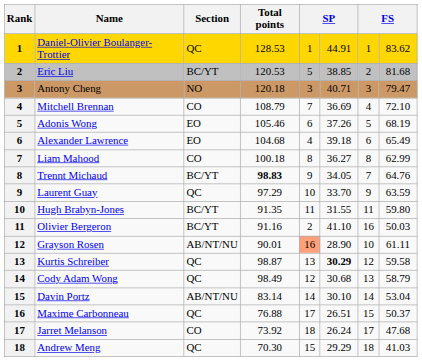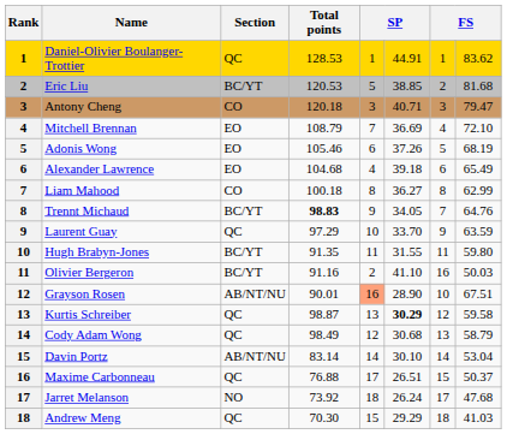Antony Cheng | Section: NO -> CO
Mitchell Brennan | Section: CO -> EO
Grayson Rosen | column 8: 61.11 -> 67.51
Jarret Melanson | Section: CO -> NO
